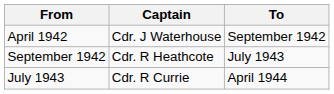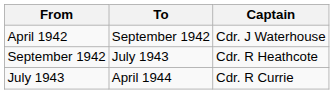columns swapped: To <-> Captain
